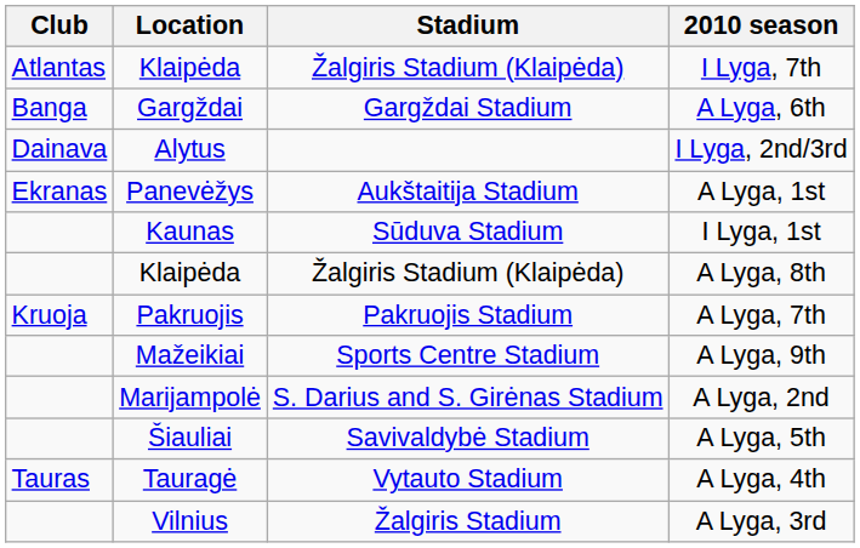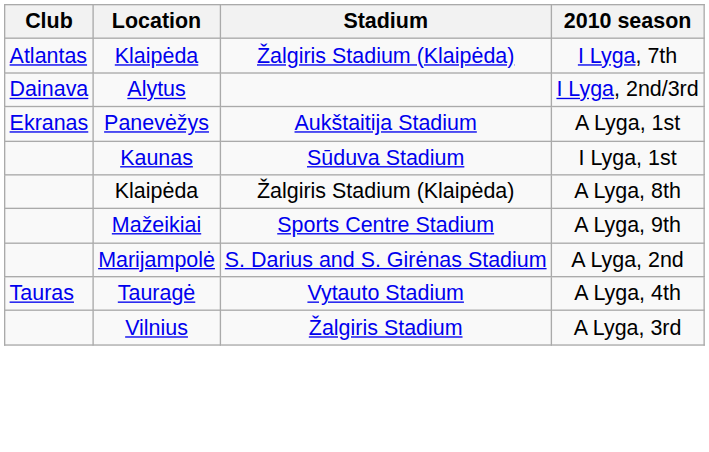- row: Banga | Gargždai | Gargždai Stadium | A Lyga, 6th
- row: Kruoja | Pakruojis | Pakruojis Stadium | A Lyga, 7th
- row: Šiauliai | Savivaldybė Stadium | A Lyga, 5th
